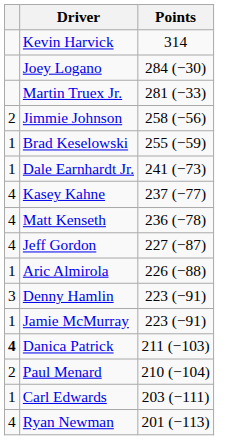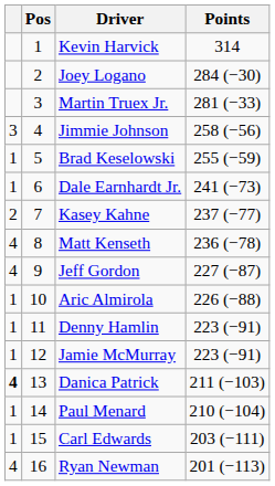+ column: Pos | 1 | 2 | 3 | 4 | 5 | 6 | 7 | 8 | 9 | 10 | 11 | 12 | 13 | 14 | 15 | 16
Jimmie Johnson | column 1: 2 -> 3
Kasey Kahne | column 1: 4 -> 2
Denny Hamlin | column 1: 3 -> 1
Paul Menard | column 1: 2 -> 1
